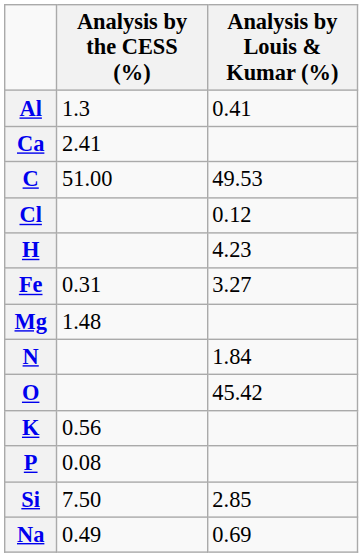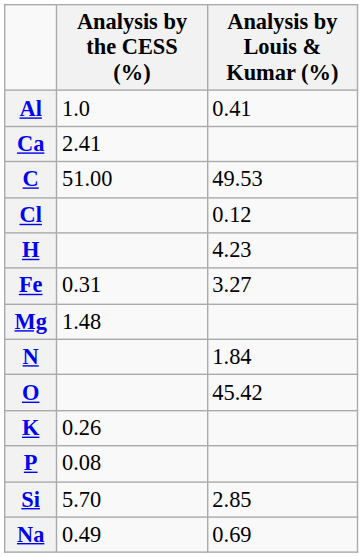Al | Analysis by the CESS (%): 1.3 -> 1.0
K | Analysis by the CESS (%): 0.56 -> 0.26
Si | Analysis by the CESS (%): 7.50 -> 5.70
